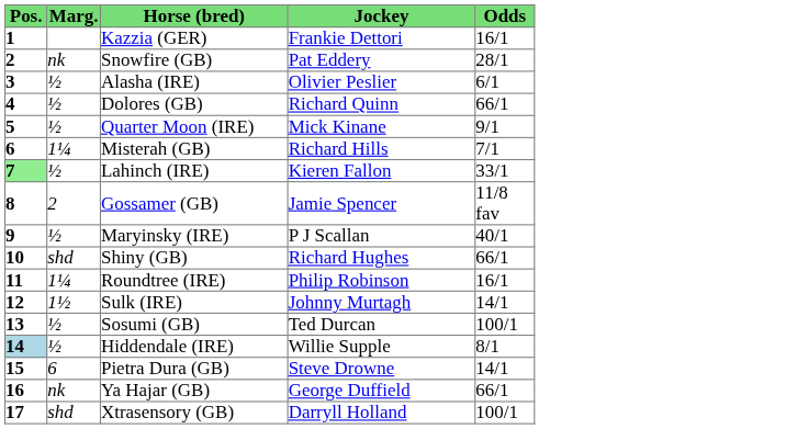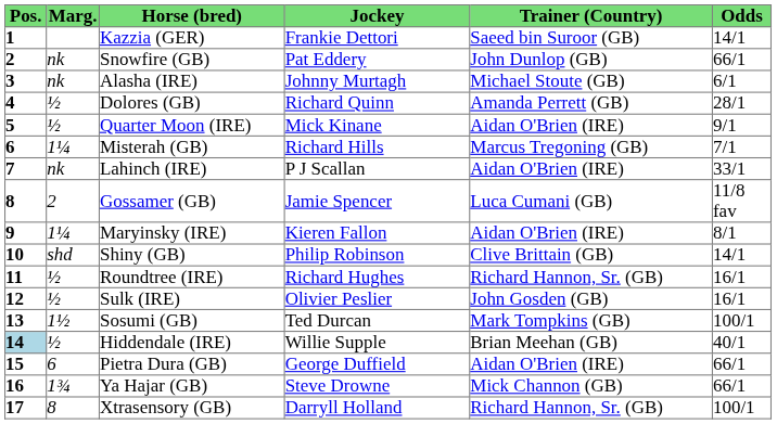+ column: Trainer (Country) | Saeed bin Suroor (GB) | John Dunlop (GB) | Michael Stoute (GB) | Amanda Perrett (GB) | Aidan O'Brien (IRE) | Marcus Tregoning (GB) | Aidan O'Brien (IRE) | Luca Cumani (GB) | Aidan O'Brien (IRE) | Clive Brittain (GB) | Richard Hannon, Sr. (GB) | John Gosden (GB) | Mark Tompkins (GB) | Brian Meehan (GB) | Aidan O'Brien (IRE) | Mick Channon (GB) | Richard Hannon, Sr. (GB)
Kazzia (GER) | Odds: 16/1 -> 14/1
Snowfire (GB) | Odds: 28/1 -> 66/1
Alasha (IRE) | Marg.: ½ -> nk
Alasha (IRE) | Jockey: Olivier Peslier -> Johnny Murtagh
Dolores (GB) | Odds: 66/1 -> 28/1
Lahinch (IRE) | Pos.: lightgreen background -> no background
Lahinch (IRE) | Marg.: ½ -> nk
Lahinch (IRE) | Jockey: Kieren Fallon -> P J Scallan
Maryinsky (IRE) | Marg.: ½ -> 1¼
Maryinsky (IRE) | Jockey: P J Scallan -> Kieren Fallon
Maryinsky (IRE) | Odds: 40/1 -> 8/1
Shiny (GB) | Jockey: Richard Hughes -> Philip Robinson
Shiny (GB) | Odds: 66/1 -> 14/1
Roundtree (IRE) | Marg.: 1¼ -> ½
Roundtree (IRE) | Jockey: Philip Robinson -> Richard Hughes
Sulk (IRE) | Marg.: 1½ -> ½
Sulk (IRE) | Jockey: Johnny Murtagh -> Olivier Peslier
Sulk (IRE) | Odds: 14/1 -> 16/1
Sosumi (GB) | Marg.: ½ -> 1½
Hiddendale (IRE) | Odds: 8/1 -> 40/1
Pietra Dura (GB) | Jockey: Steve Drowne -> George Duffield
Pietra Dura (GB) | Odds: 14/1 -> 66/1
Ya Hajar (GB) | Marg.: nk -> 1¾
Ya Hajar (GB) | Jockey: George Duffield -> Steve Drowne
Xtrasensory (GB) | Marg.: shd -> 8
